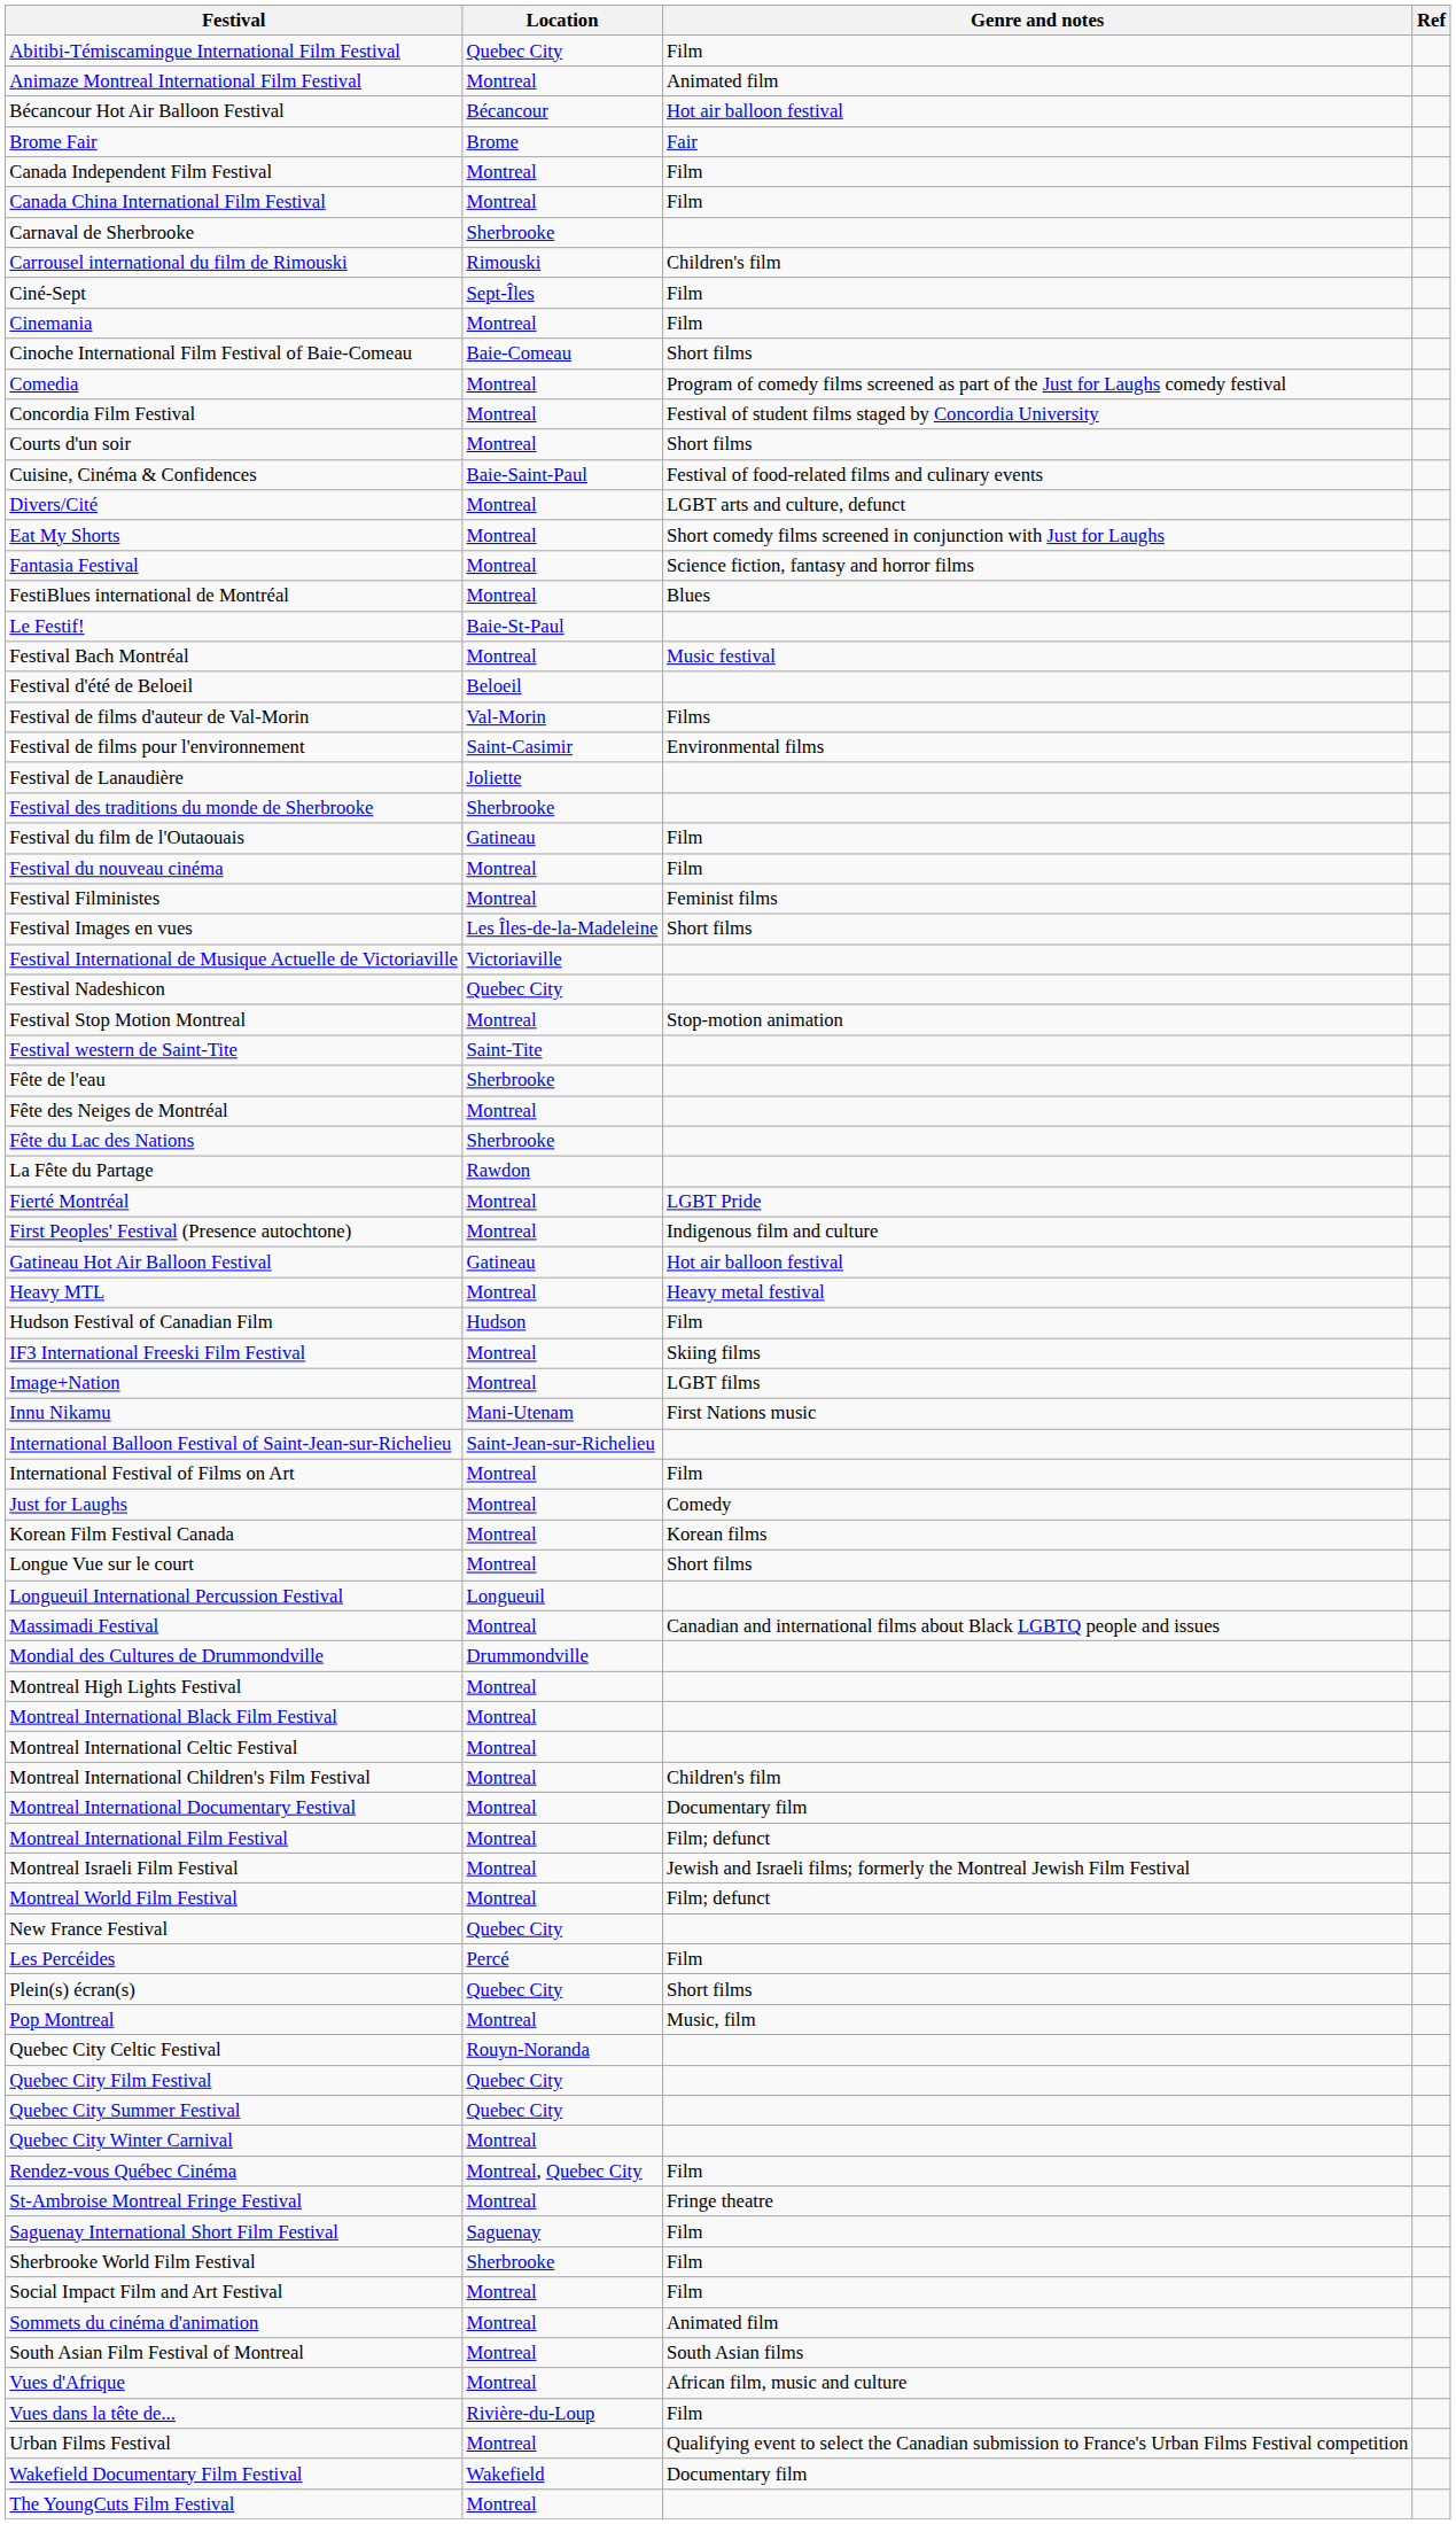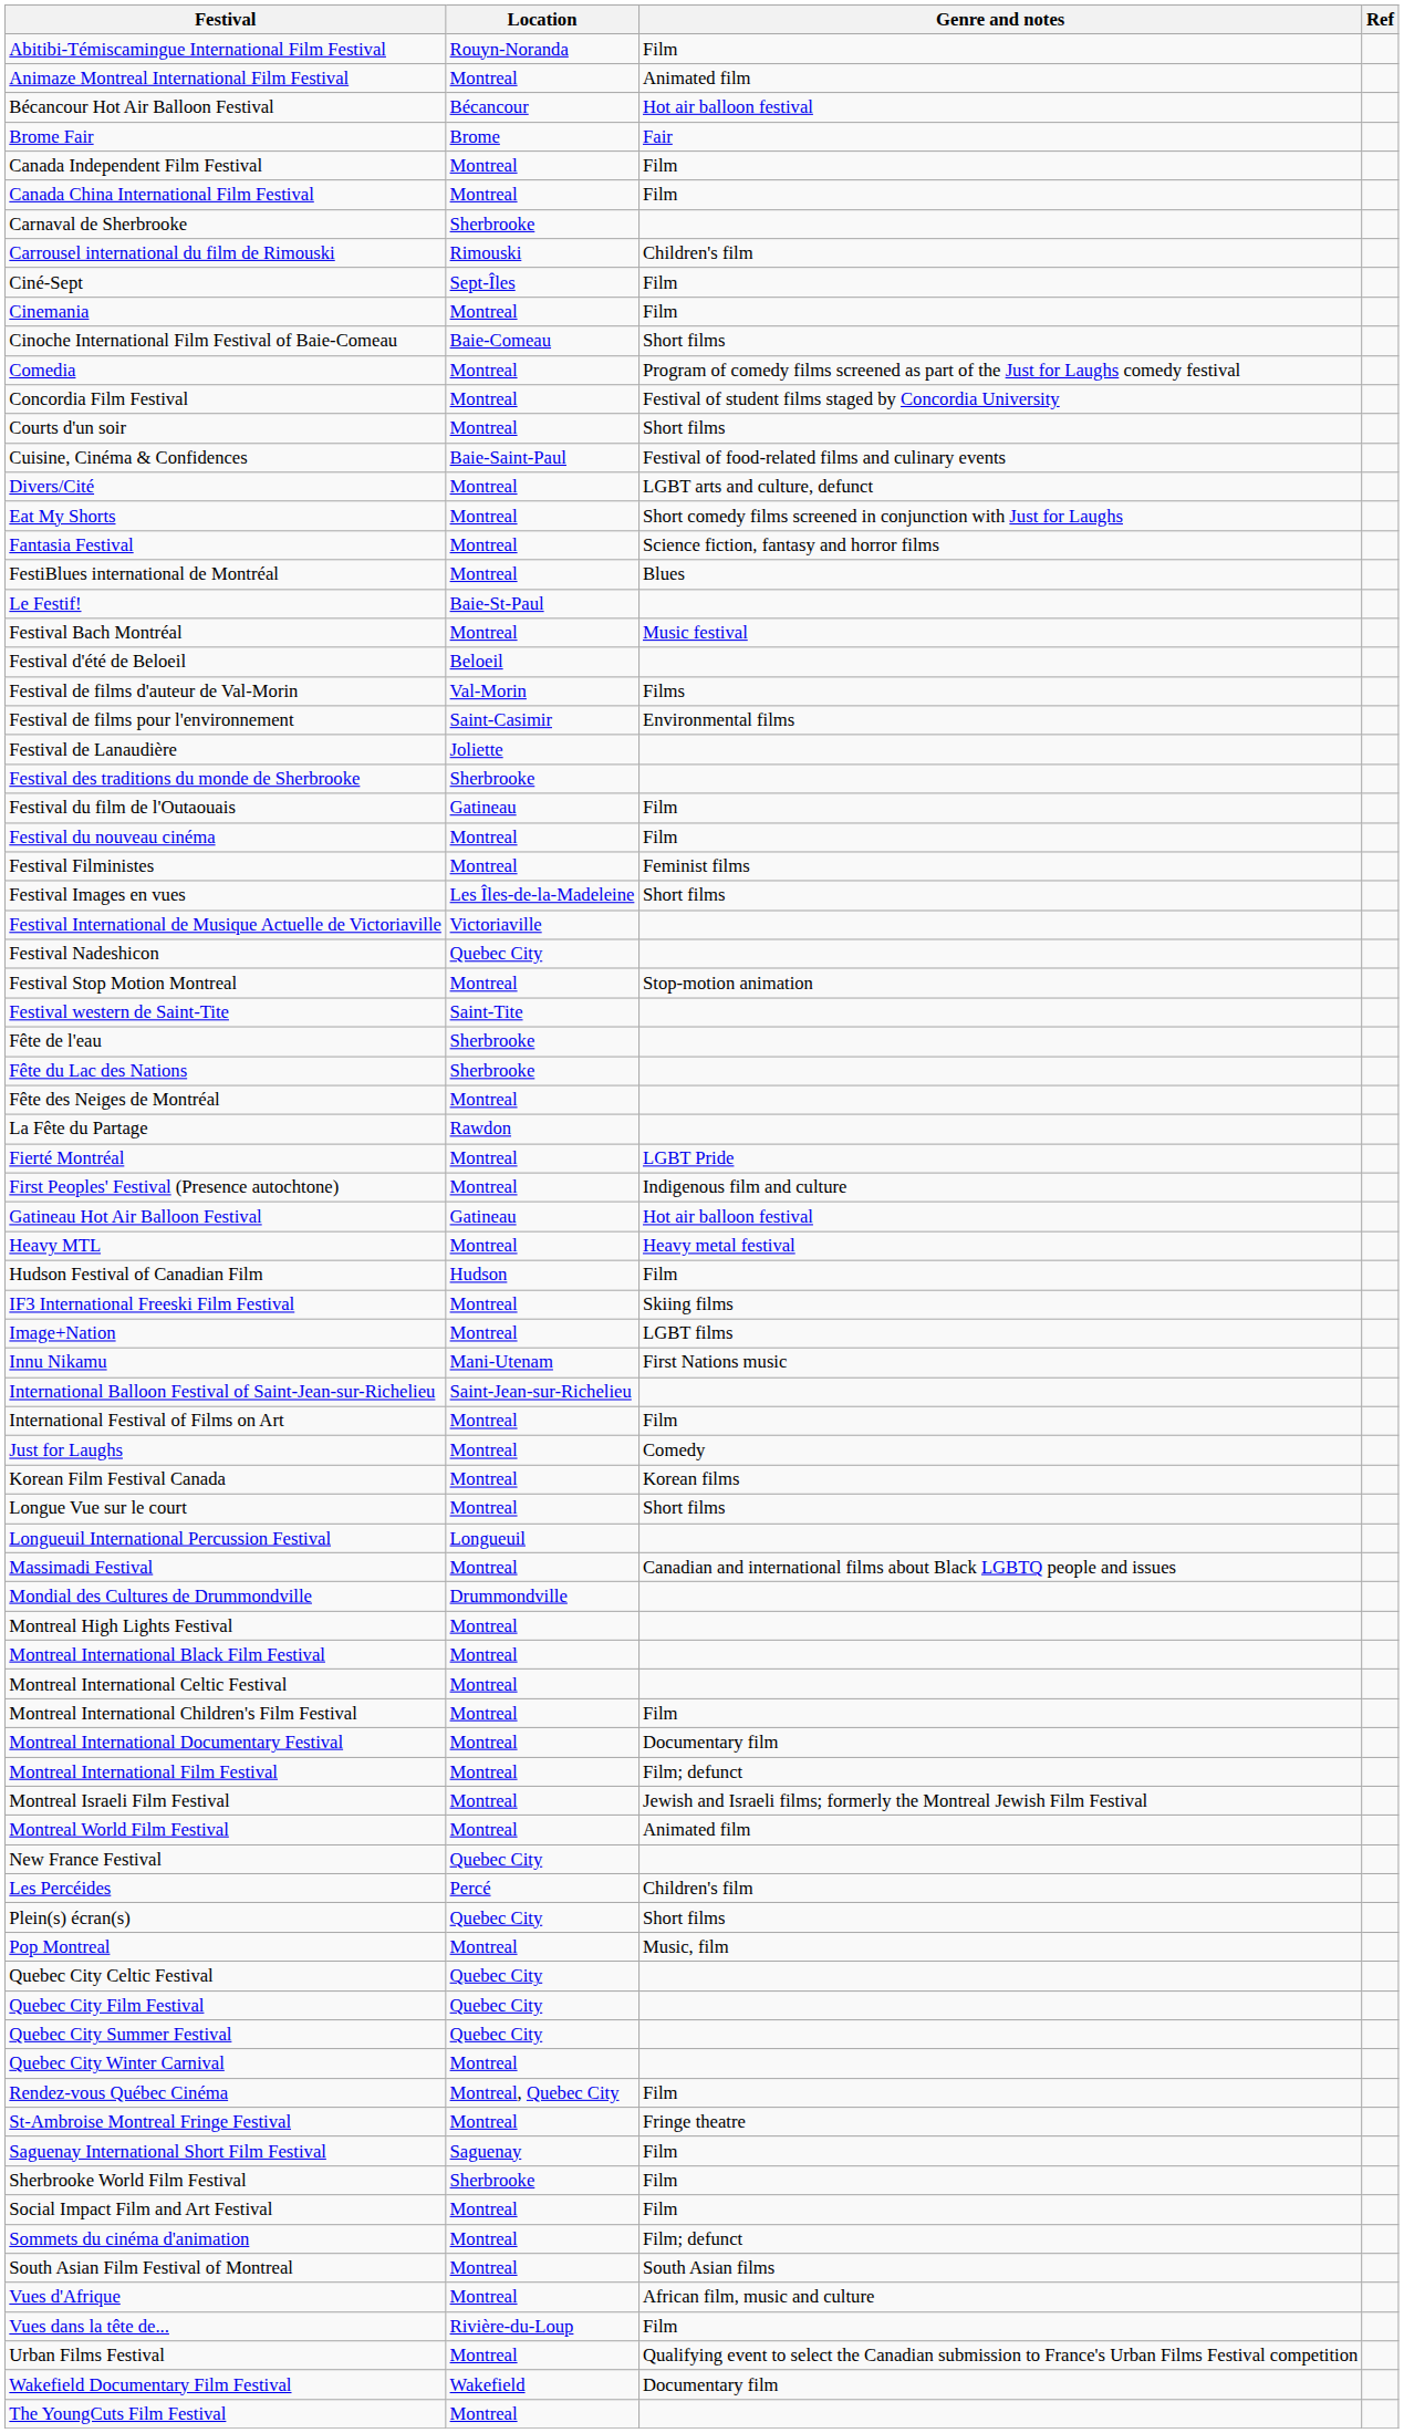Abitibi-Témiscamingue International Film Festival | Location: Quebec City -> Rouyn-Noranda
rows swapped: Fête des Neiges de Montréal <-> Fête du Lac des Nations
Montreal International Children's Film Festival | Genre and notes: Children's film -> Film
Montreal World Film Festival | Genre and notes: Film; defunct -> Animated film
Les Percéides | Genre and notes: Film -> Children's film
Quebec City Celtic Festival | Location: Rouyn-Noranda -> Quebec City
Sommets du cinéma d'animation | Genre and notes: Animated film -> Film; defunct
